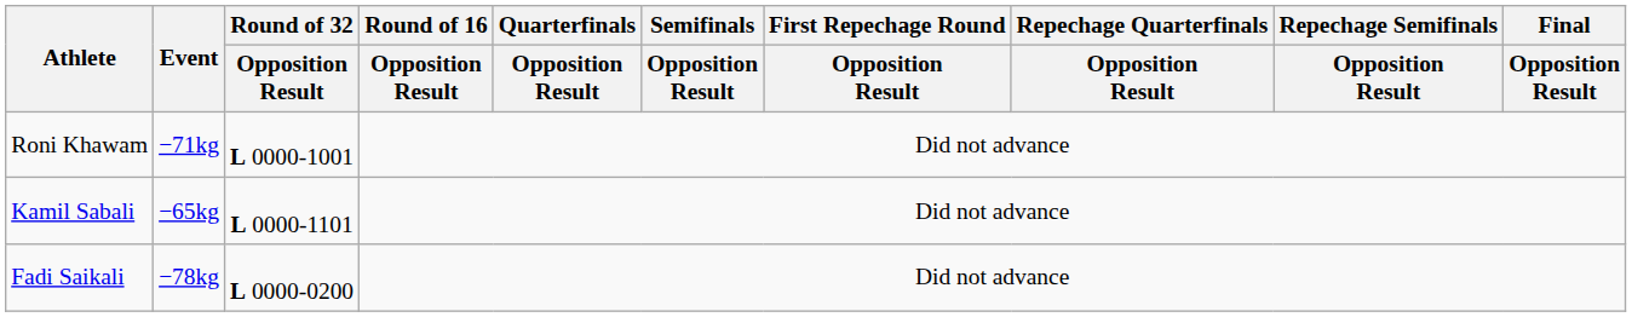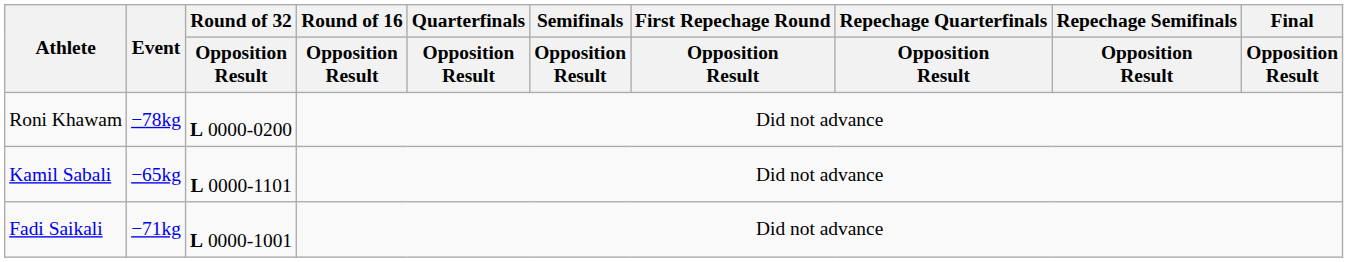Roni Khawam | Event: −71kg -> −78kg
Roni Khawam | Round of 32 / Opposition Result: L 0000-1001 -> L 0000-0200
Fadi Saikali | Event: −78kg -> −71kg
Fadi Saikali | Round of 32 / Opposition Result: L 0000-0200 -> L 0000-1001
